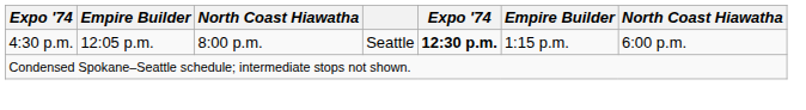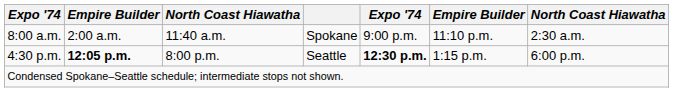+ row: 8:00 a.m. | 2:00 a.m. | 11:40 a.m. | Spokane | 9:00 p.m. | 11:10 p.m. | 2:30 a.m.
4:30 p.m. | column 2: normal -> bold
